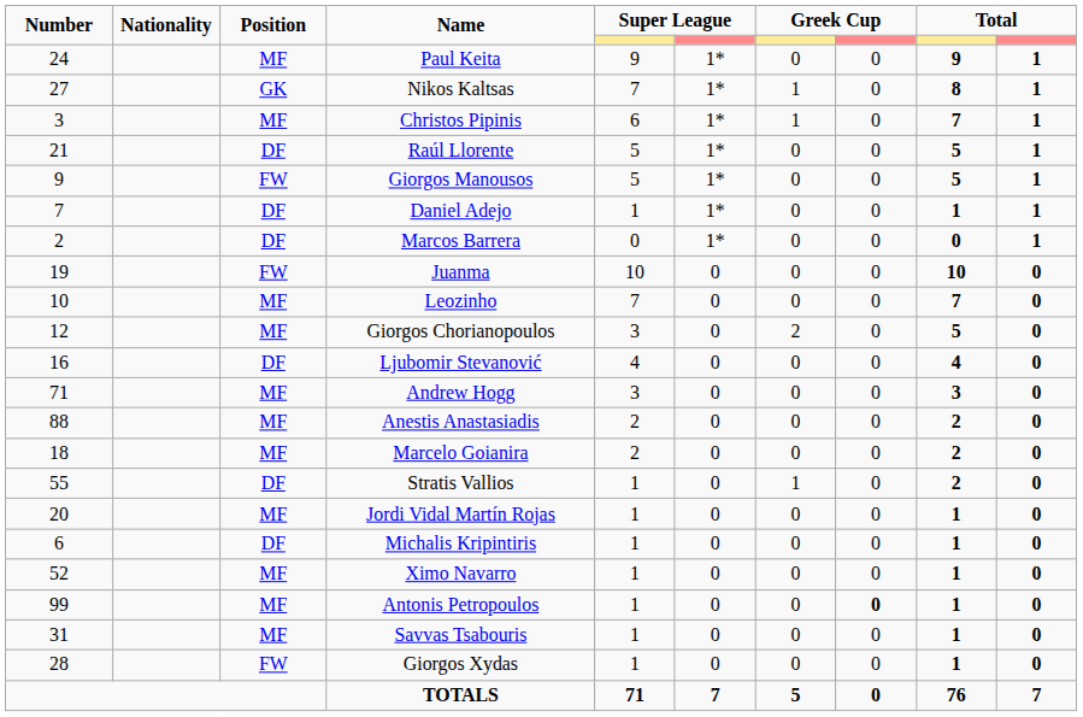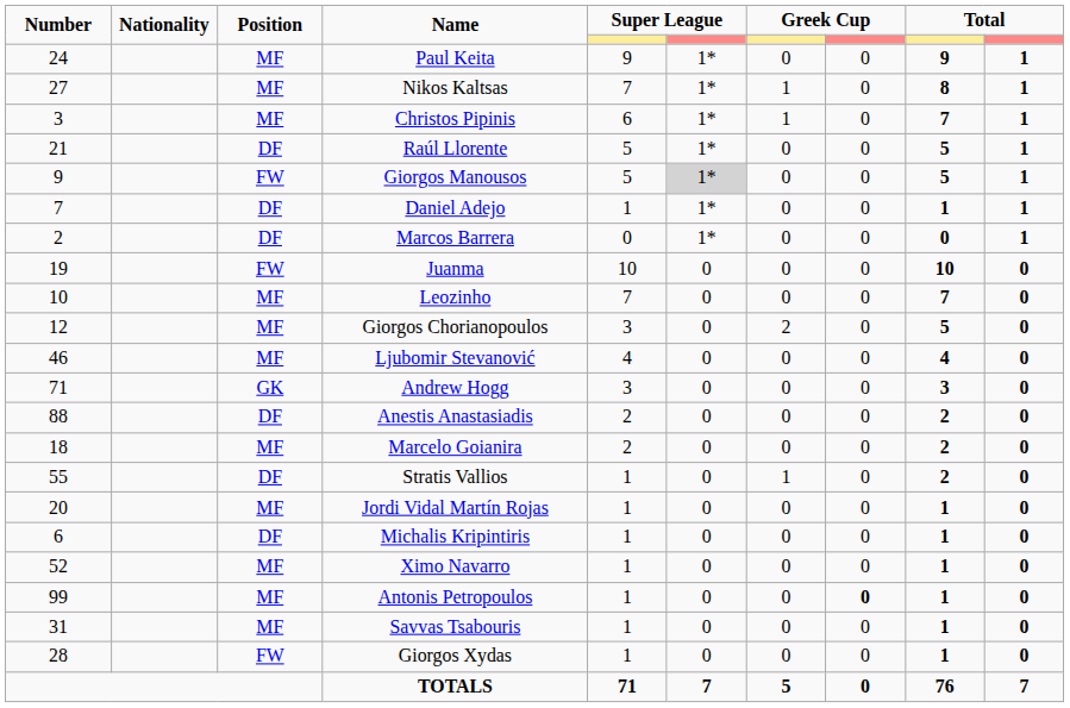Nikos Kaltsas | Position: GK -> MF
Giorgos Manousos | column 6: no background -> lightgrey background
Ljubomir Stevanović | Number: 16 -> 46
Ljubomir Stevanović | Position: DF -> MF
Andrew Hogg | Position: MF -> GK
Anestis Anastasiadis | Position: MF -> DF
